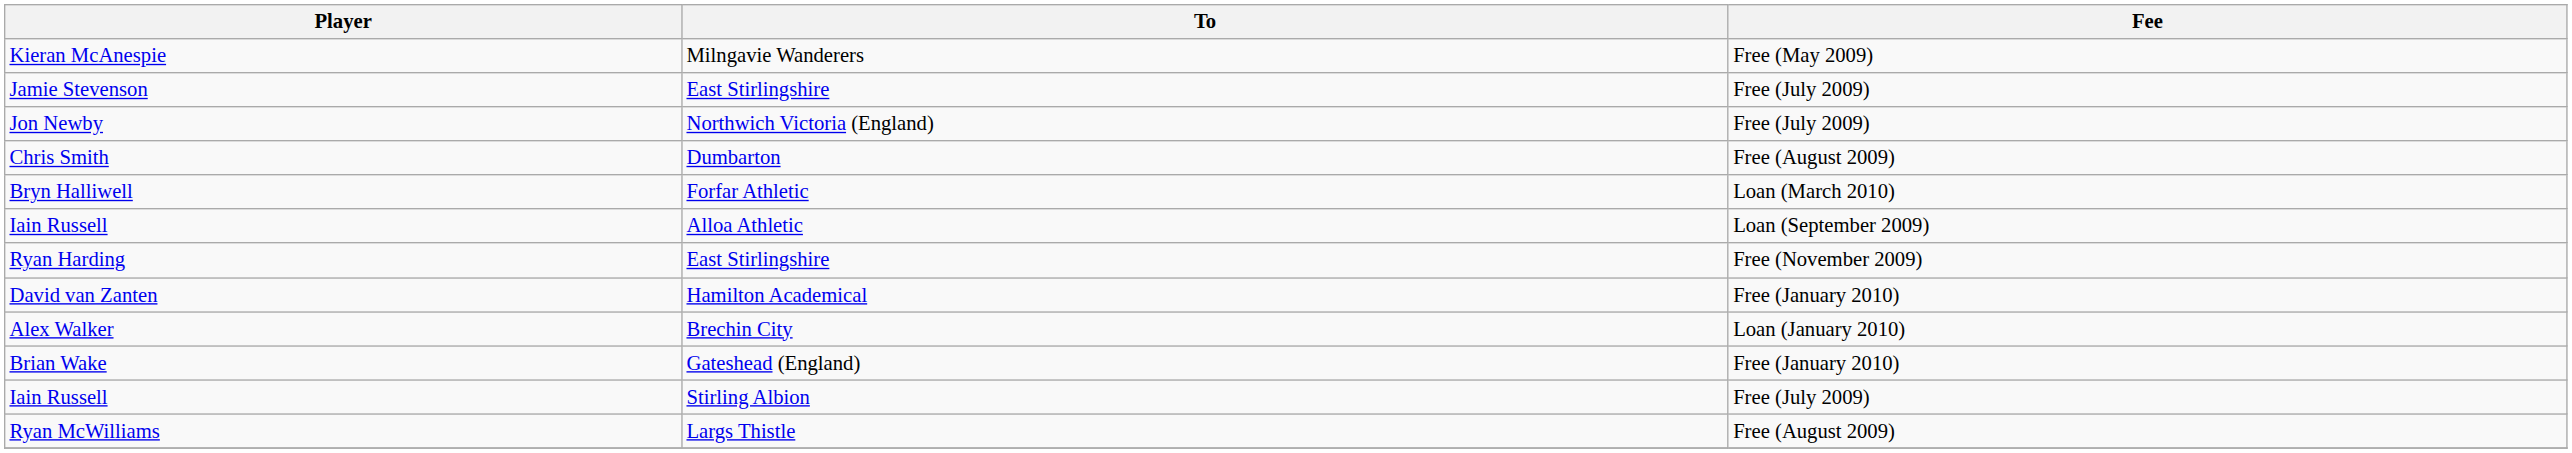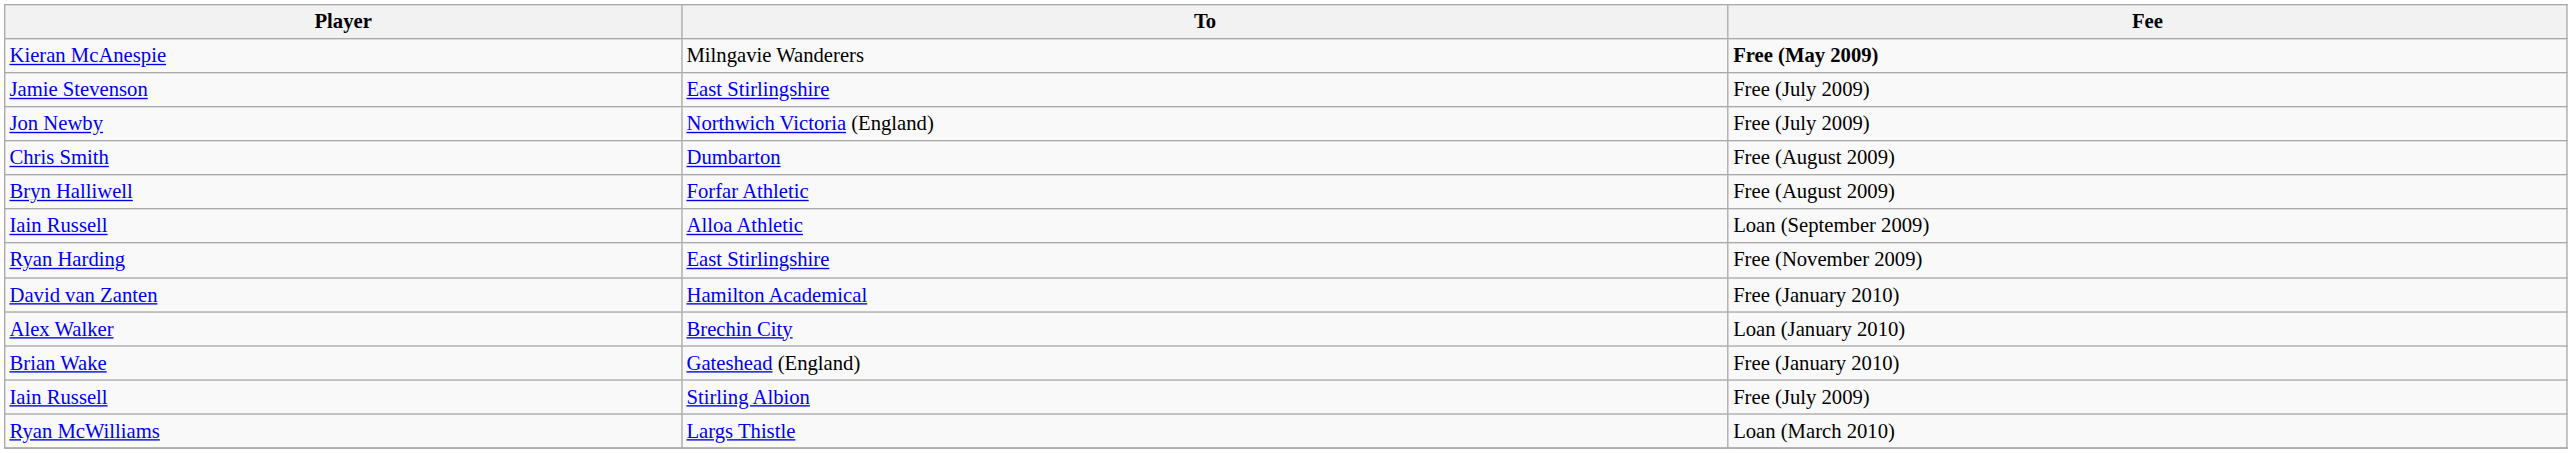Kieran McAnespie | Fee: normal -> bold
Bryn Halliwell | Fee: Loan (March 2010) -> Free (August 2009)
Ryan McWilliams | Fee: Free (August 2009) -> Loan (March 2010)
